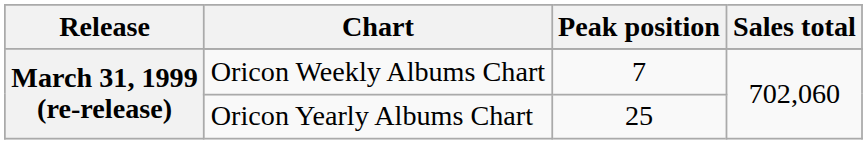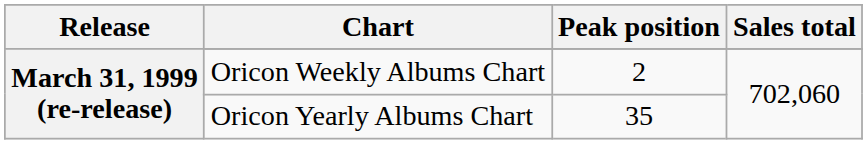Oricon Weekly Albums Chart | Peak position: 7 -> 2
Oricon Yearly Albums Chart | Peak position: 25 -> 35
